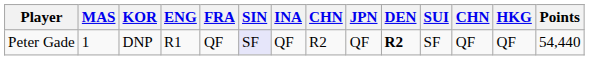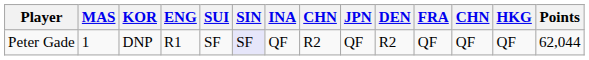columns swapped: SUI <-> FRA
Peter Gade | DEN: bold -> normal
Peter Gade | Points: 54,440 -> 62,044
